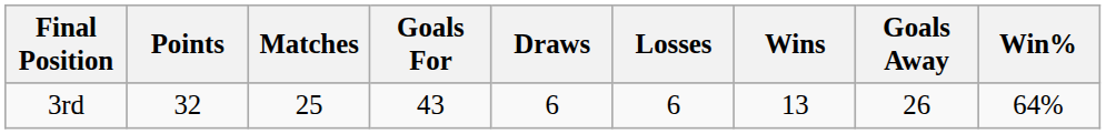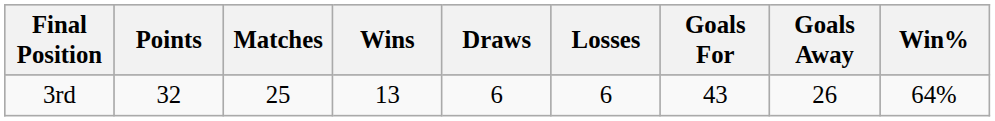columns swapped: Wins <-> Goals For
